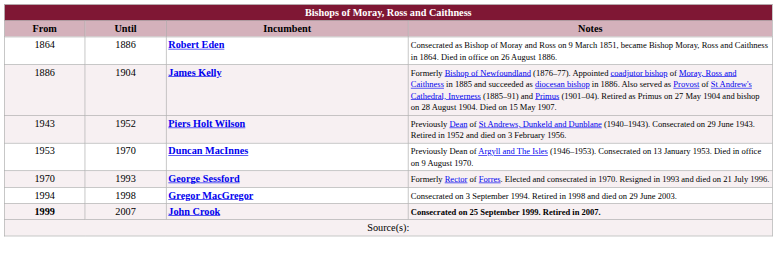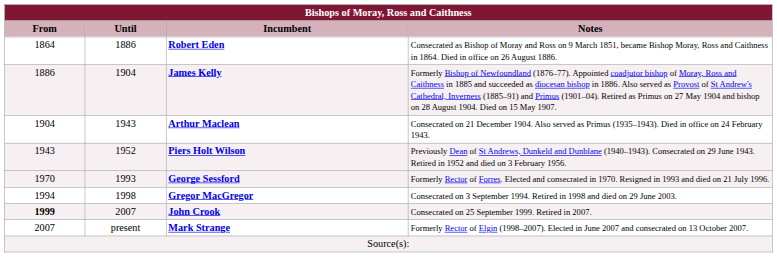+ row: 1904 | 1943 | Arthur Maclean | Consecrated on 21 December 1904. Also served as Primus (1935–1943). Died in office on 24 February 1943.
- row: 1953 | 1970 | Duncan MacInnes | Previously Dean of Argyll and The Isles (1946–1953). Consecrated on 13 January 1953. Died in office on 9 August 1970.
John Crook | Notes: bold -> normal
+ row: 2007 | present | Mark Strange | Formerly Rector of Elgin (1998–2007). Elected in June 2007 and consecrated on 13 October 2007.
